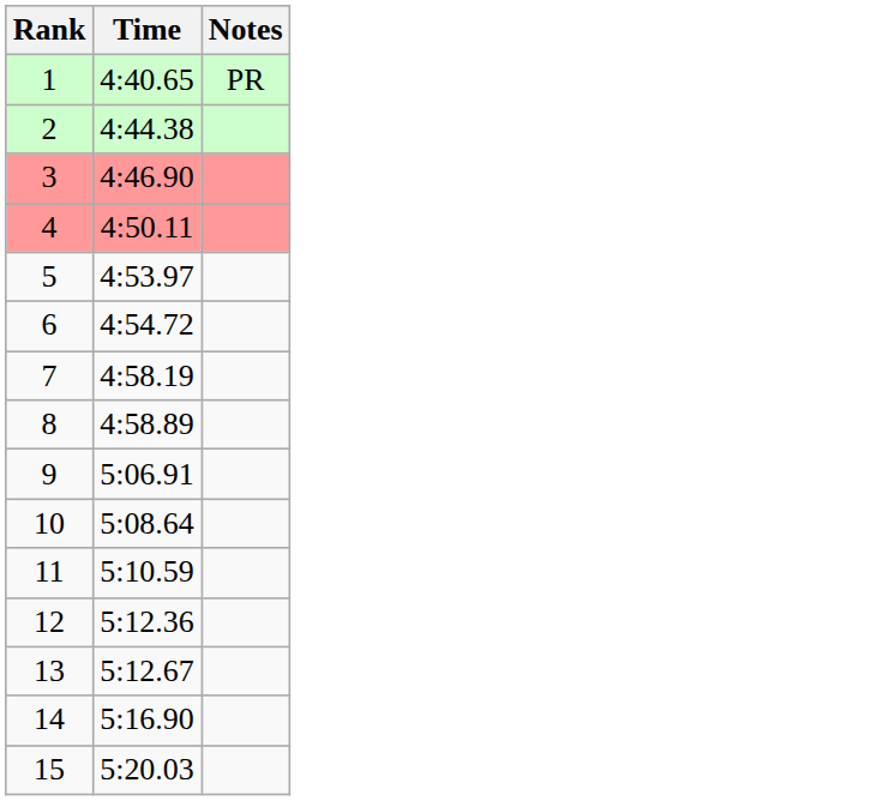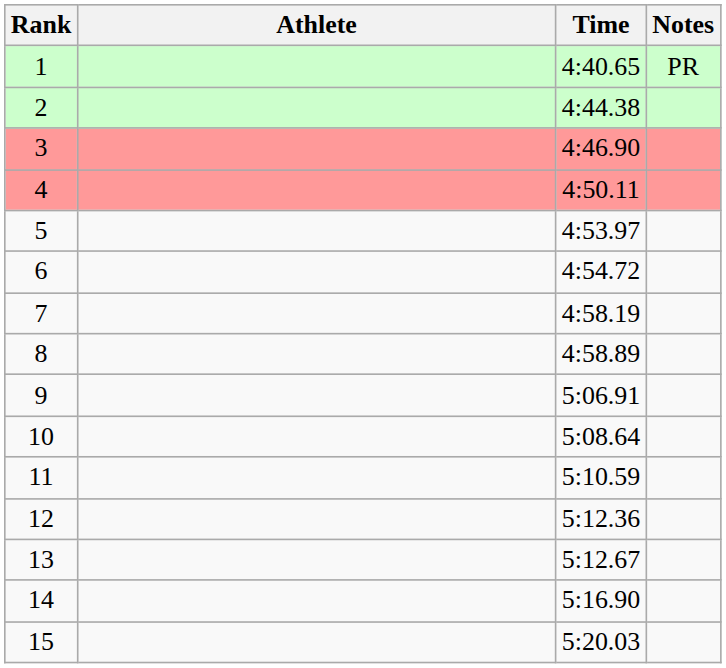+ column: Athlete
